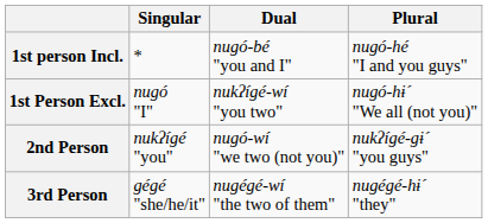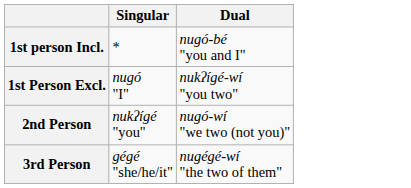- column: Plural | nugó-hé "I and you guys" | nugó-hɨ´ "We all (not you)" | nukʔígé-gɨ´ "you guys" | nugégé-hɨ´ "they"
